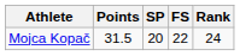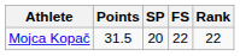Mojca Kopač | Rank: 24 -> 22
